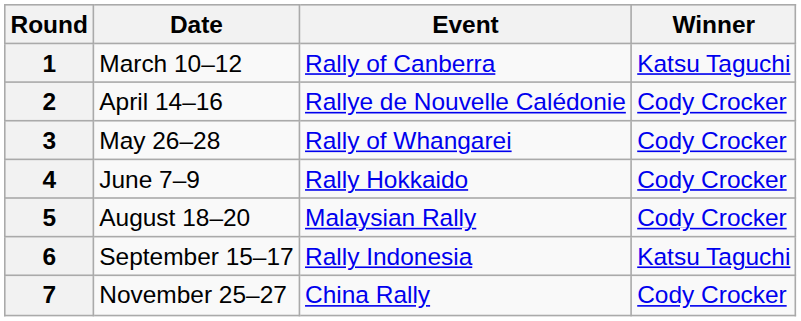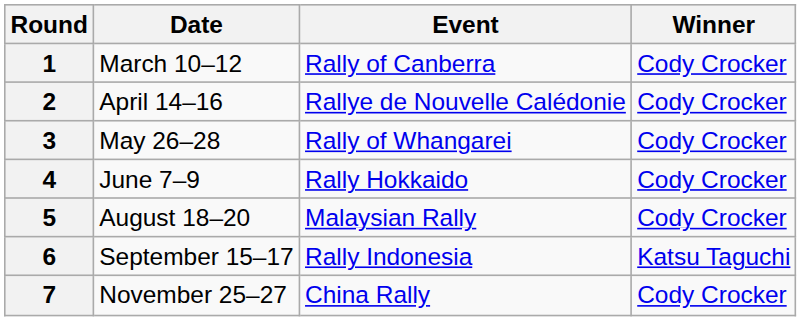1 | Winner: Katsu Taguchi -> Cody Crocker
